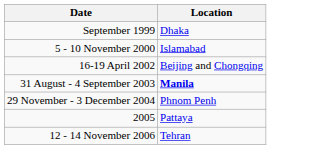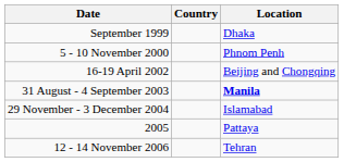+ column: Country
5 - 10 November 2000 | Location: Islamabad -> Phnom Penh
29 November - 3 December 2004 | Location: Phnom Penh -> Islamabad
